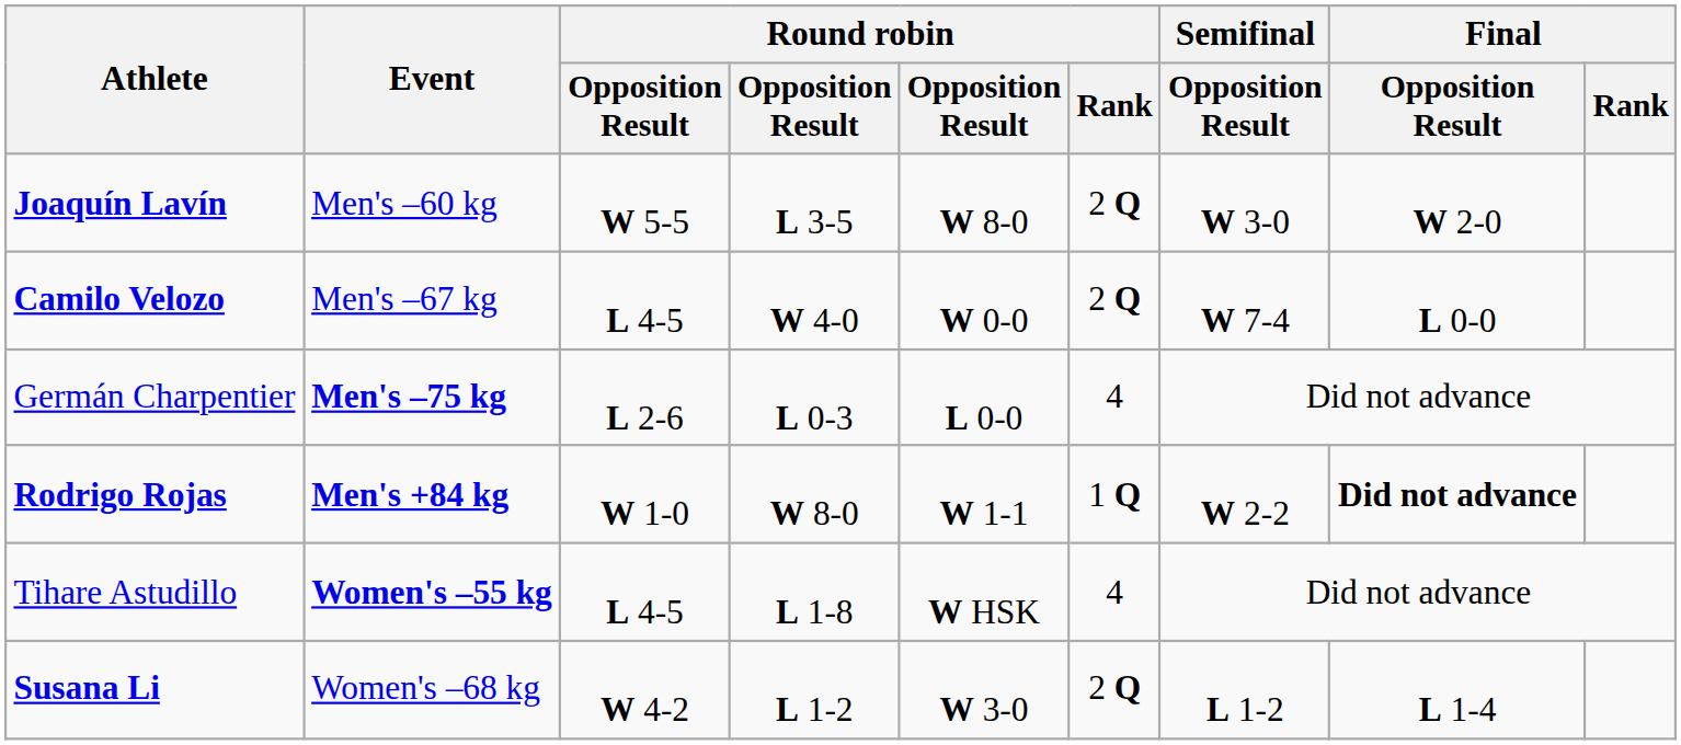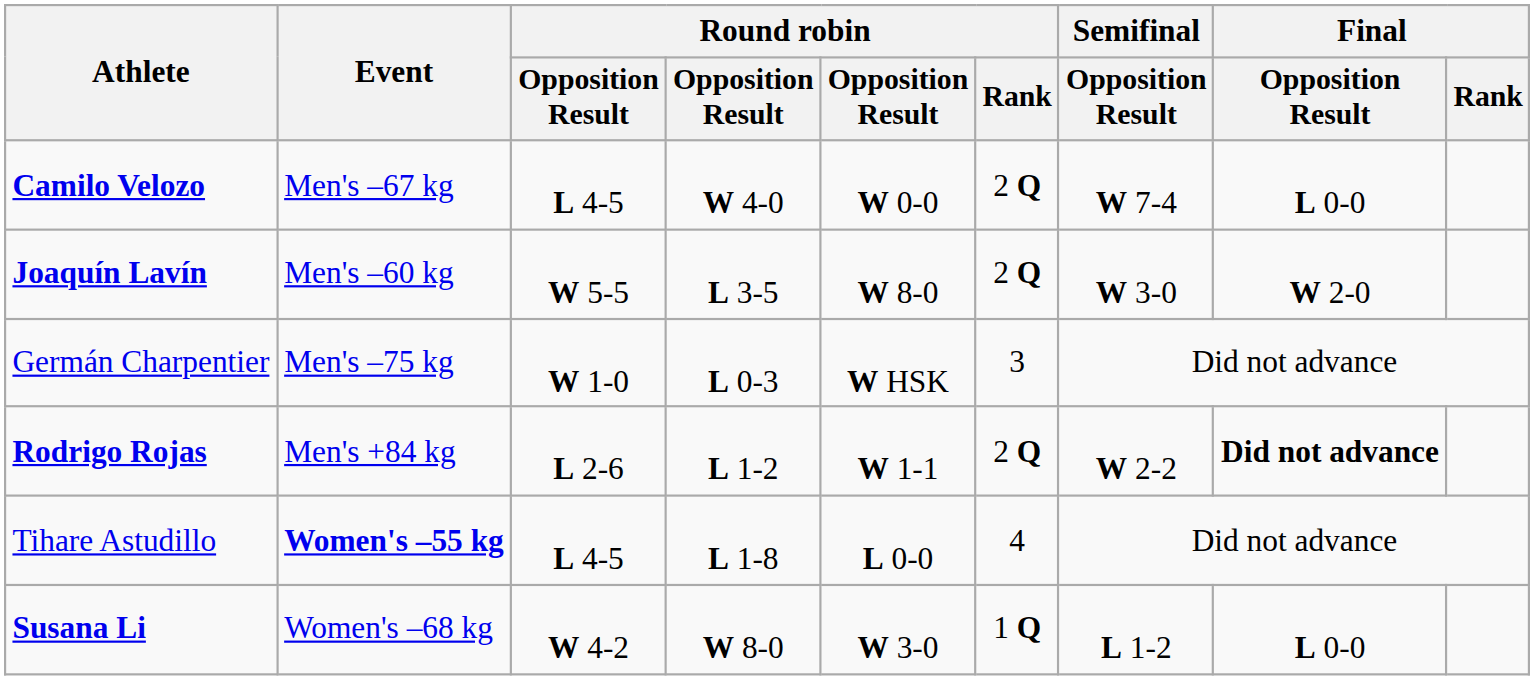rows swapped: Joaquín Lavín <-> Camilo Velozo
Germán Charpentier | Event: bold -> normal
Germán Charpentier | column 3: L 2-6 -> W 1-0
Germán Charpentier | column 5: L 0-0 -> W HSK
Germán Charpentier | Round robin / Rank: 4 -> 3
Rodrigo Rojas | Event: bold -> normal
Rodrigo Rojas | column 3: W 1-0 -> L 2-6
Rodrigo Rojas | column 4: W 8-0 -> L 1-2
Rodrigo Rojas | Round robin / Rank: 1 Q -> 2 Q
Tihare Astudillo | column 5: W HSK -> L 0-0
Susana Li | column 4: L 1-2 -> W 8-0
Susana Li | Round robin / Rank: 2 Q -> 1 Q
Susana Li | Final / Opposition Result: L 1-4 -> L 0-0
